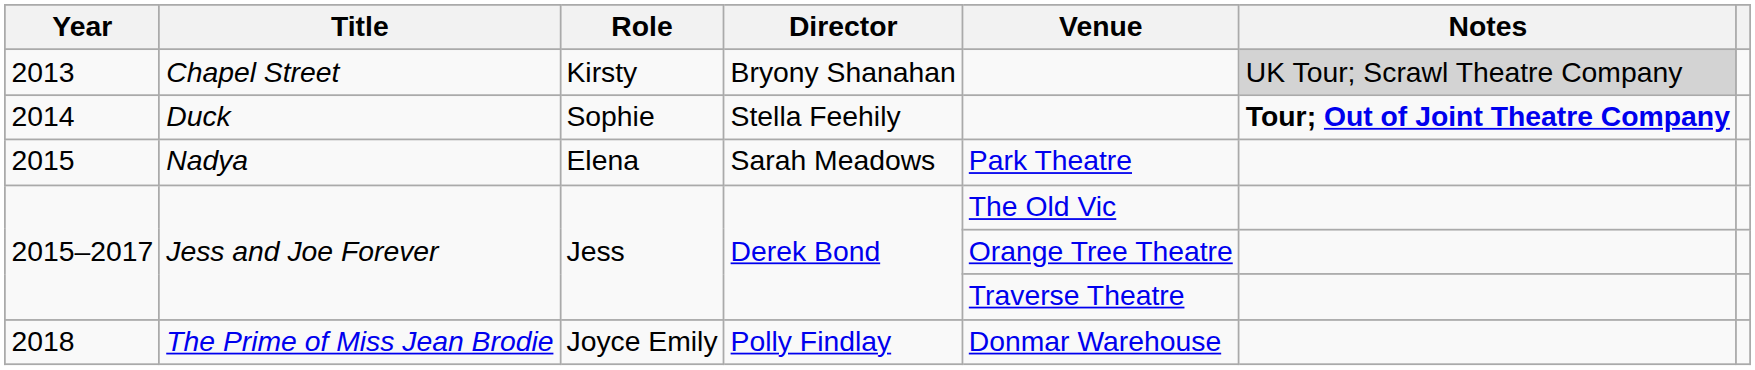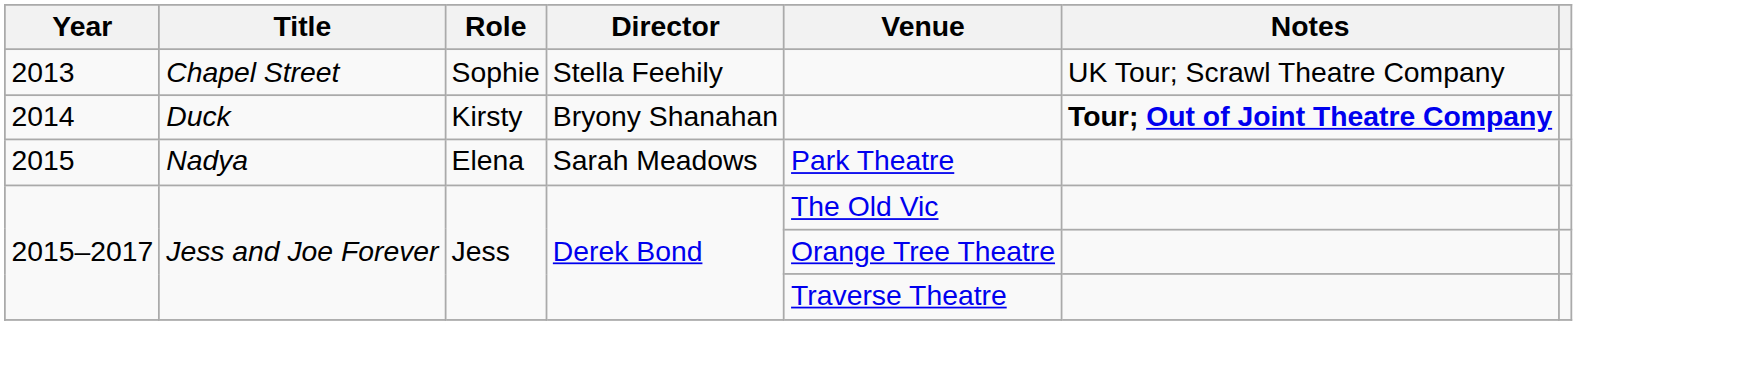2013 | Role: Kirsty -> Sophie
2013 | Director: Bryony Shanahan -> Stella Feehily
2013 | Notes: lightgrey background -> no background
2014 | Role: Sophie -> Kirsty
2014 | Director: Stella Feehily -> Bryony Shanahan
- row: 2018 | The Prime of Miss Jean Brodie | Joyce Emily | Polly Findlay | Donmar Warehouse
